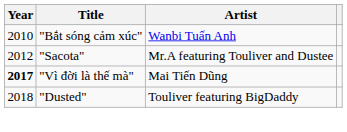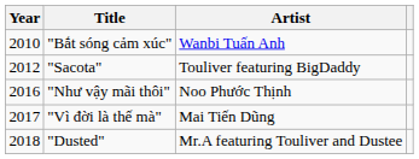"Sacota" | Artist: Mr.A featuring Touliver and Dustee -> Touliver featuring BigDaddy
+ row: 2016 | "Như vậy mãi thôi" | Noo Phước Thịnh
"Vì đời là thế mà" | Year: bold -> normal
"Dusted" | Artist: Touliver featuring BigDaddy -> Mr.A featuring Touliver and Dustee
